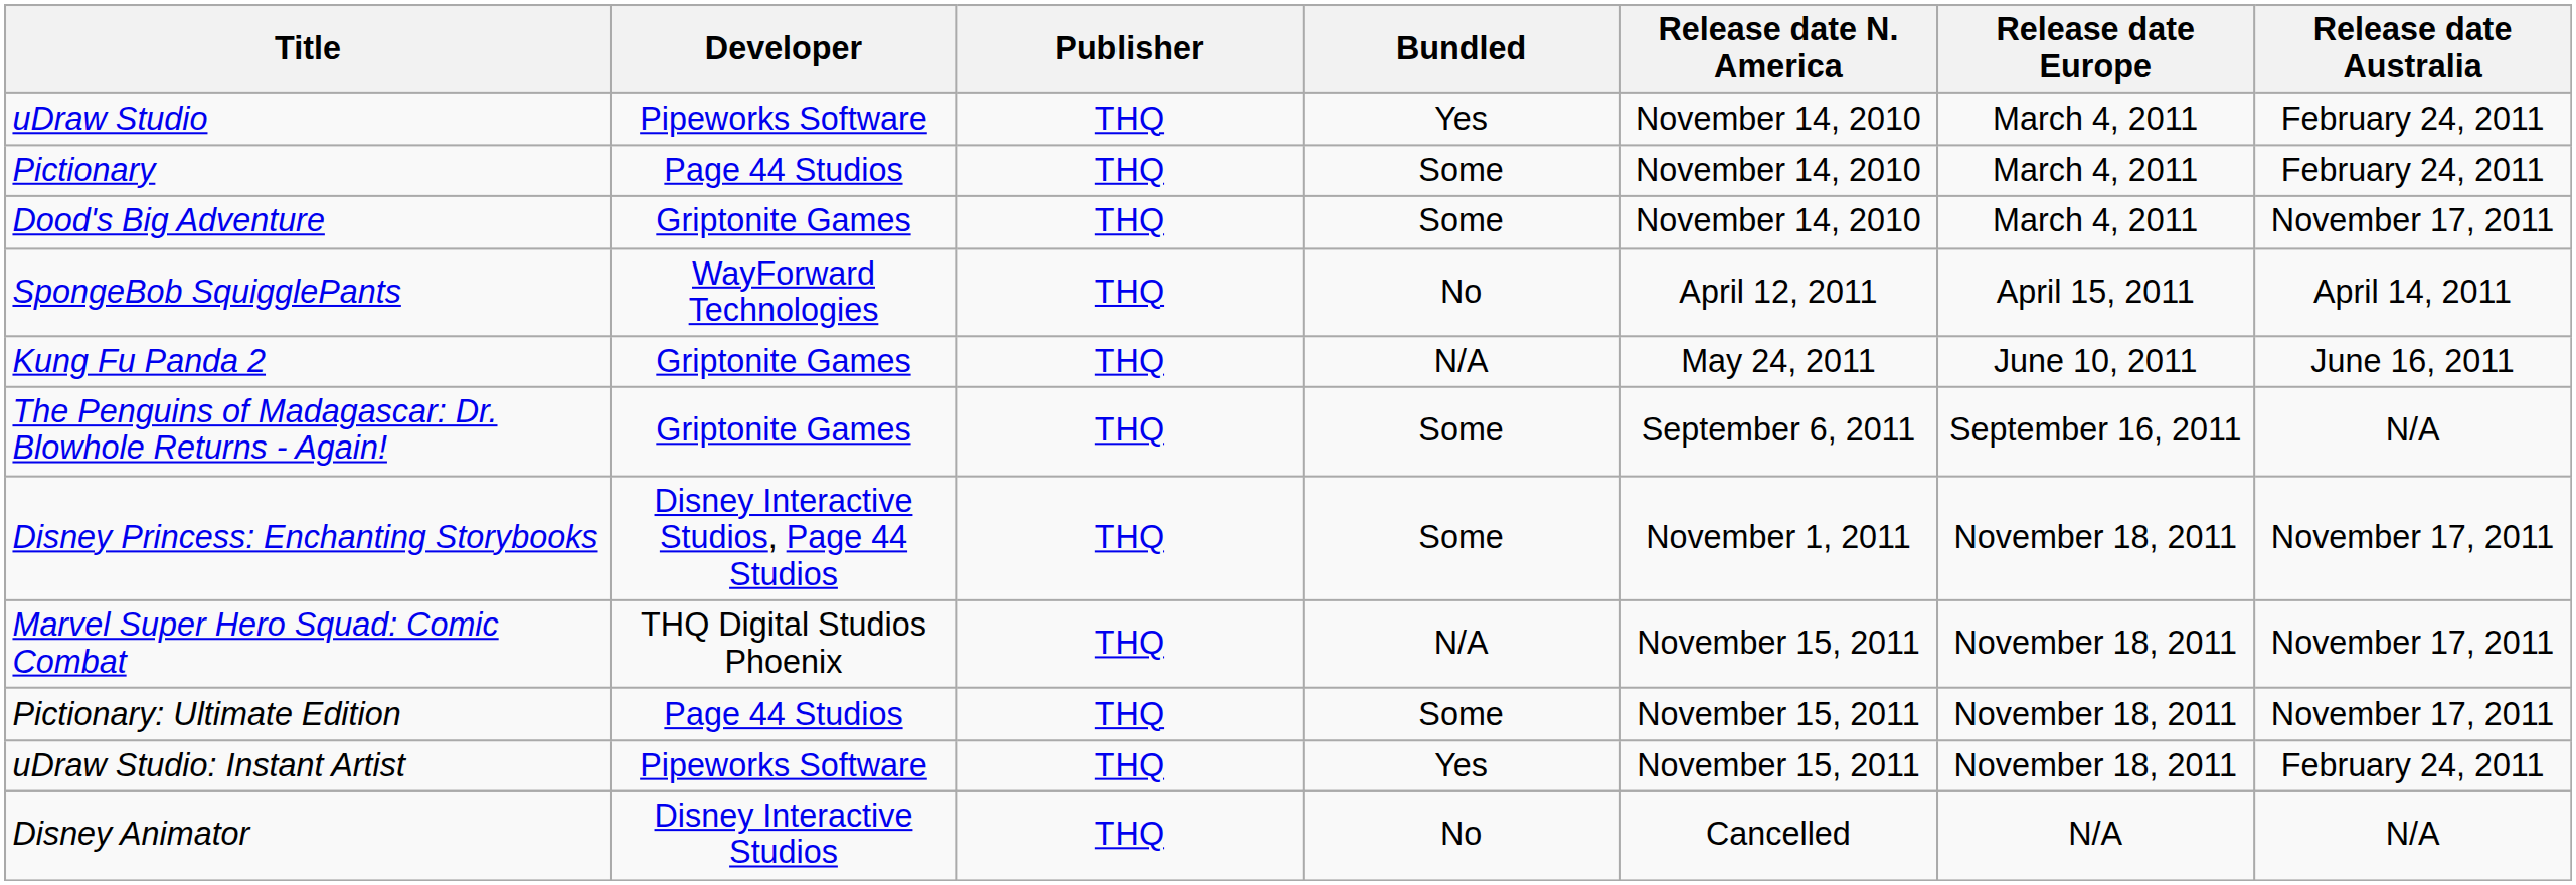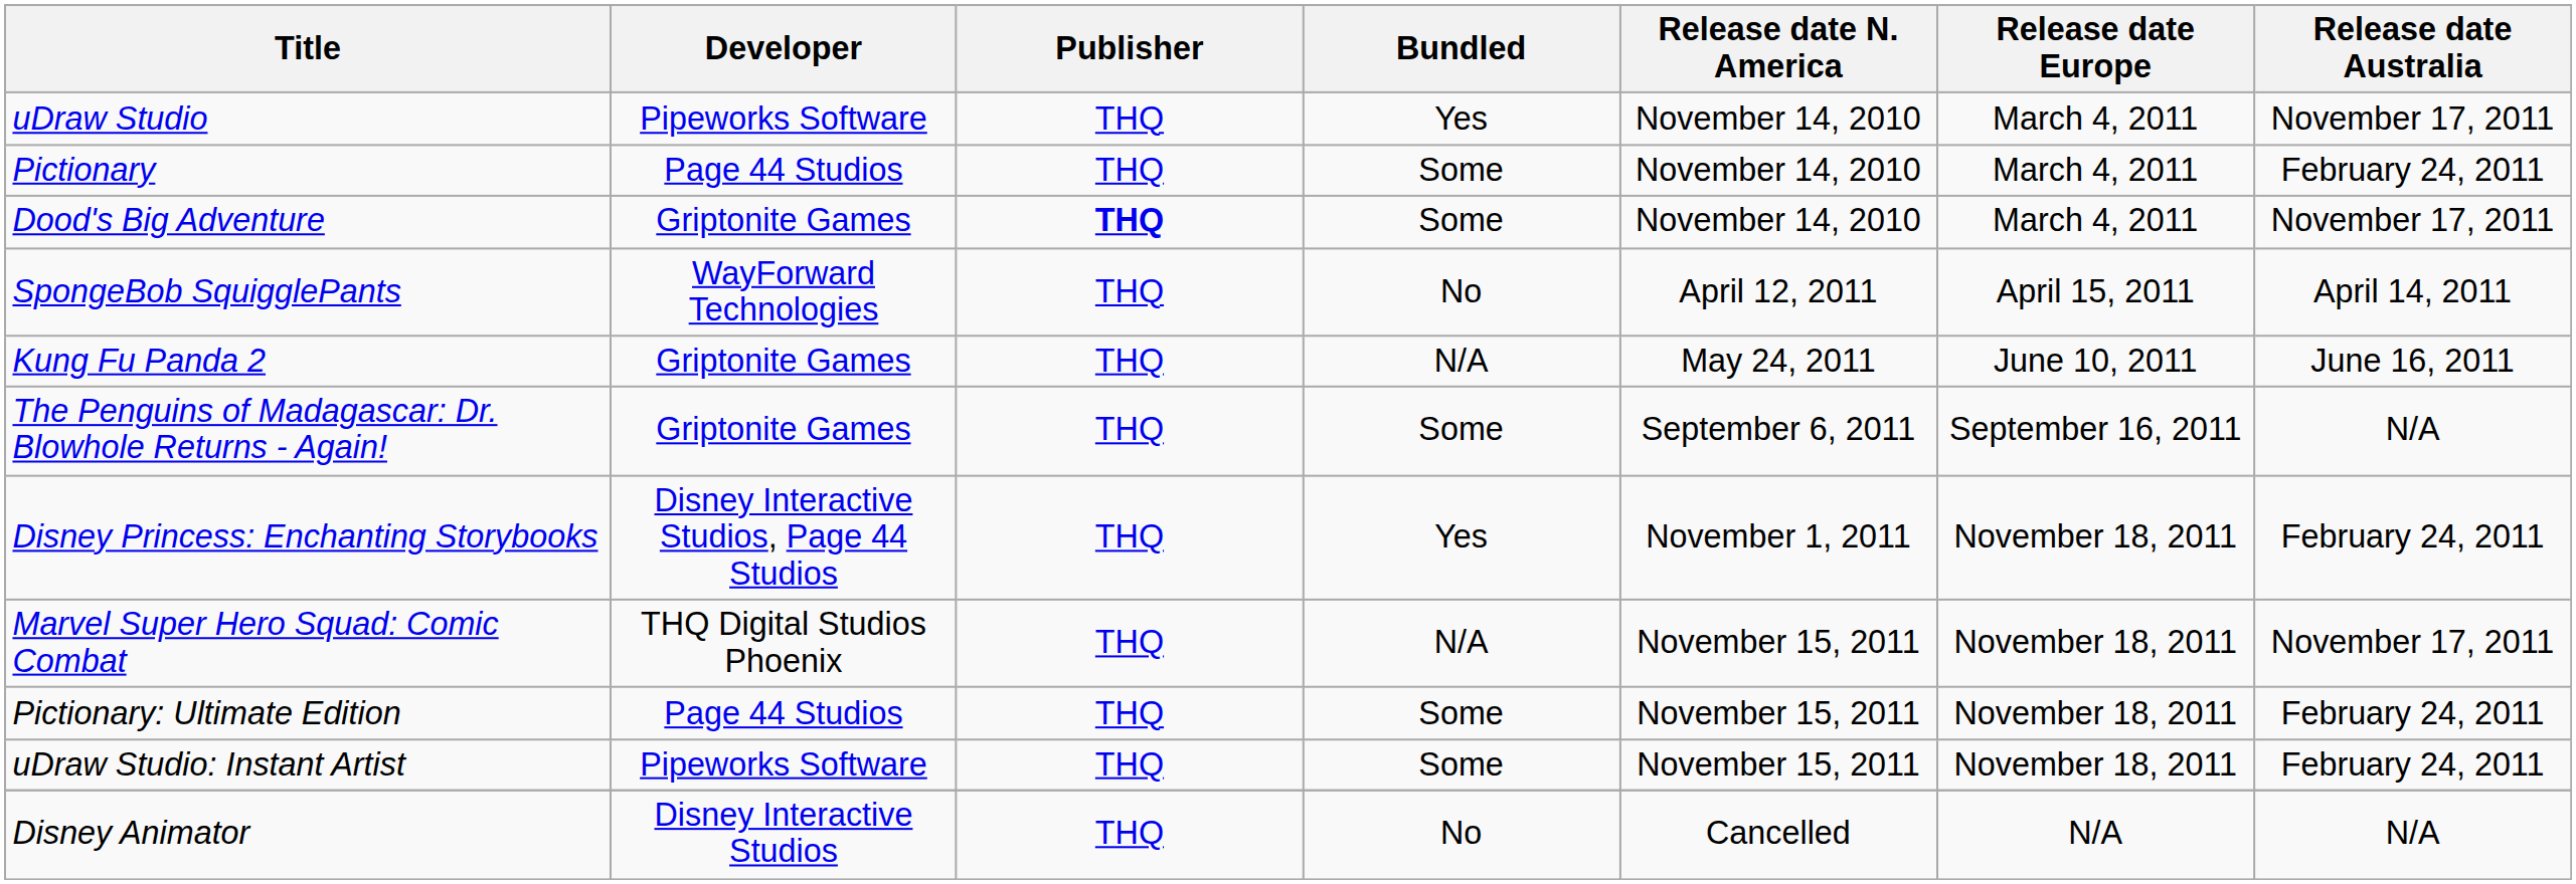uDraw Studio | Release date Australia: February 24, 2011 -> November 17, 2011
Dood's Big Adventure | Publisher: normal -> bold
Disney Princess: Enchanting Storybooks | Bundled: Some -> Yes
Disney Princess: Enchanting Storybooks | Release date Australia: November 17, 2011 -> February 24, 2011
Pictionary: Ultimate Edition | Release date Australia: November 17, 2011 -> February 24, 2011
uDraw Studio: Instant Artist | Bundled: Yes -> Some
